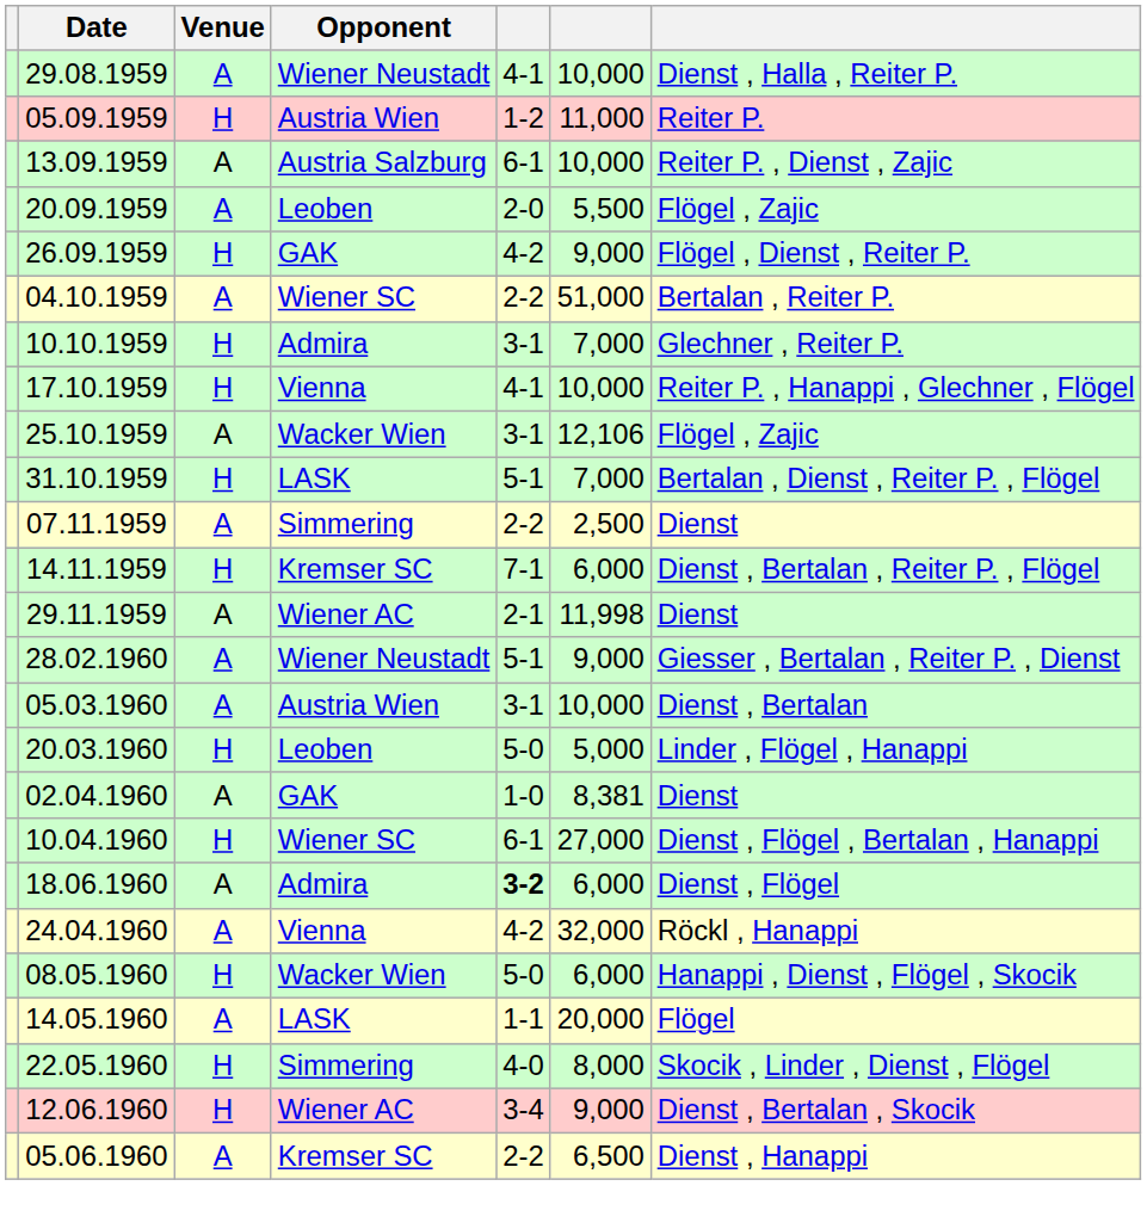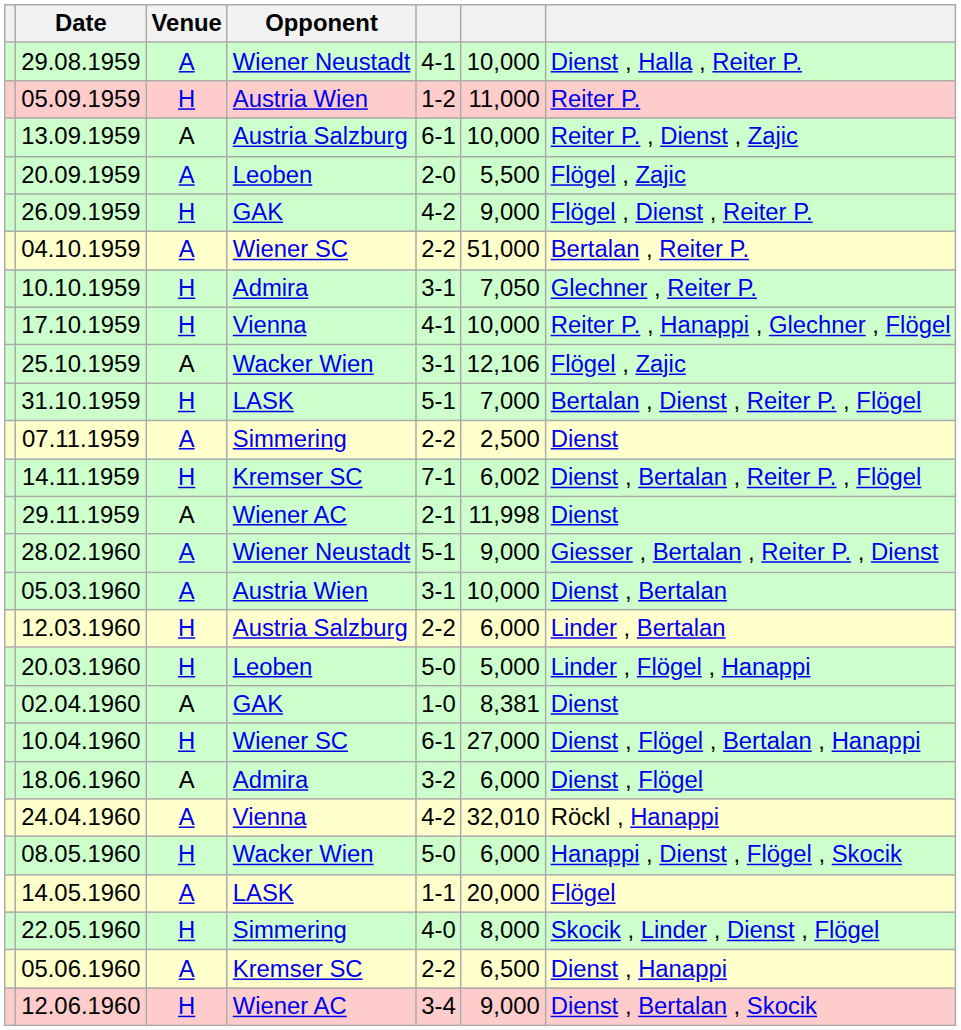10.10.1959 | column 6: 7,000 -> 7,050
14.11.1959 | column 6: 6,000 -> 6,002
+ row: 12.03.1960 | H | Austria Salzburg | 2-2 | 6,000 | Linder , Bertalan
18.06.1960 | column 5: bold -> normal
24.04.1960 | column 6: 32,000 -> 32,010
rows swapped: 05.06.1960 <-> 12.06.1960
